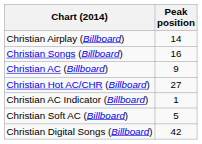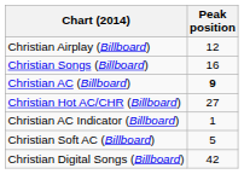Christian Airplay (Billboard) | Peak position: 14 -> 12
Christian AC (Billboard) | Peak position: normal -> bold
